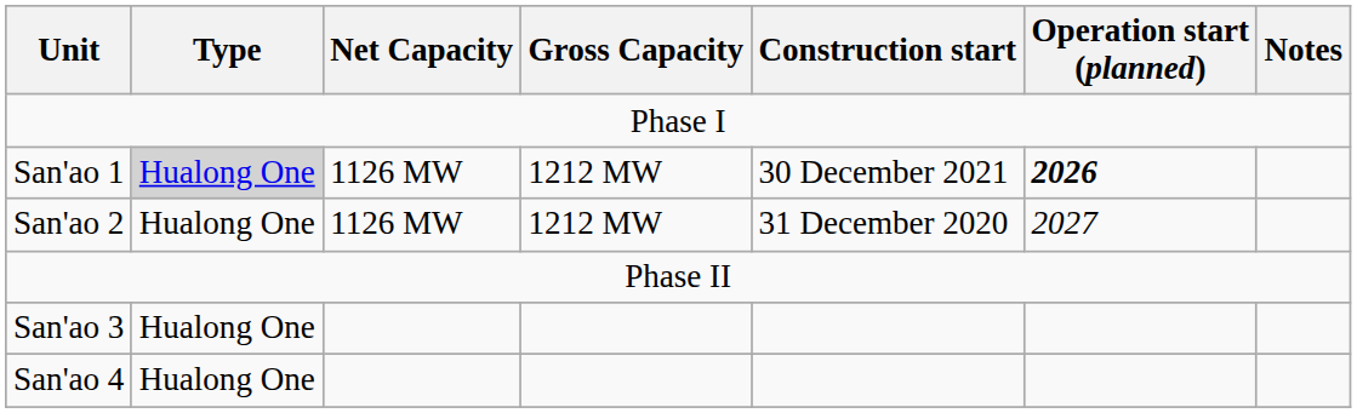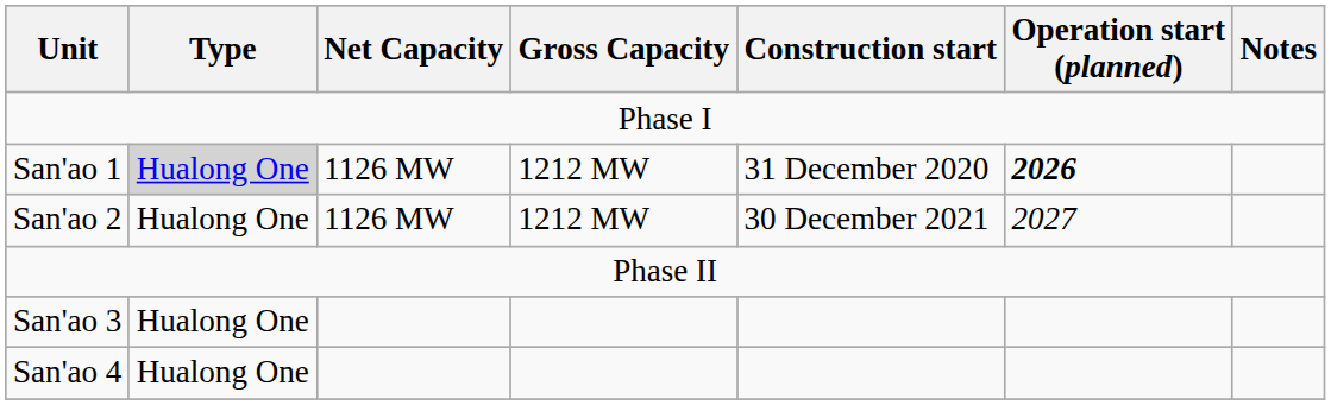San'ao 1 | Construction start: 30 December 2021 -> 31 December 2020
San'ao 2 | Construction start: 31 December 2020 -> 30 December 2021
